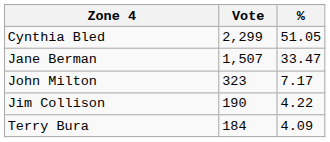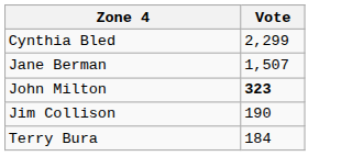- column: % | 51.05 | 33.47 | 7.17 | 4.22 | 4.09
John Milton | Vote: normal -> bold
